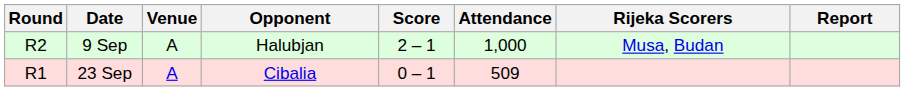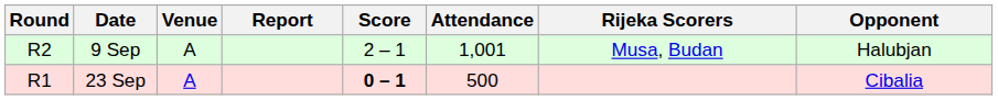columns swapped: Opponent <-> Report
9 Sep | Attendance: 1,000 -> 1,001
23 Sep | Score: normal -> bold
23 Sep | Attendance: 509 -> 500
